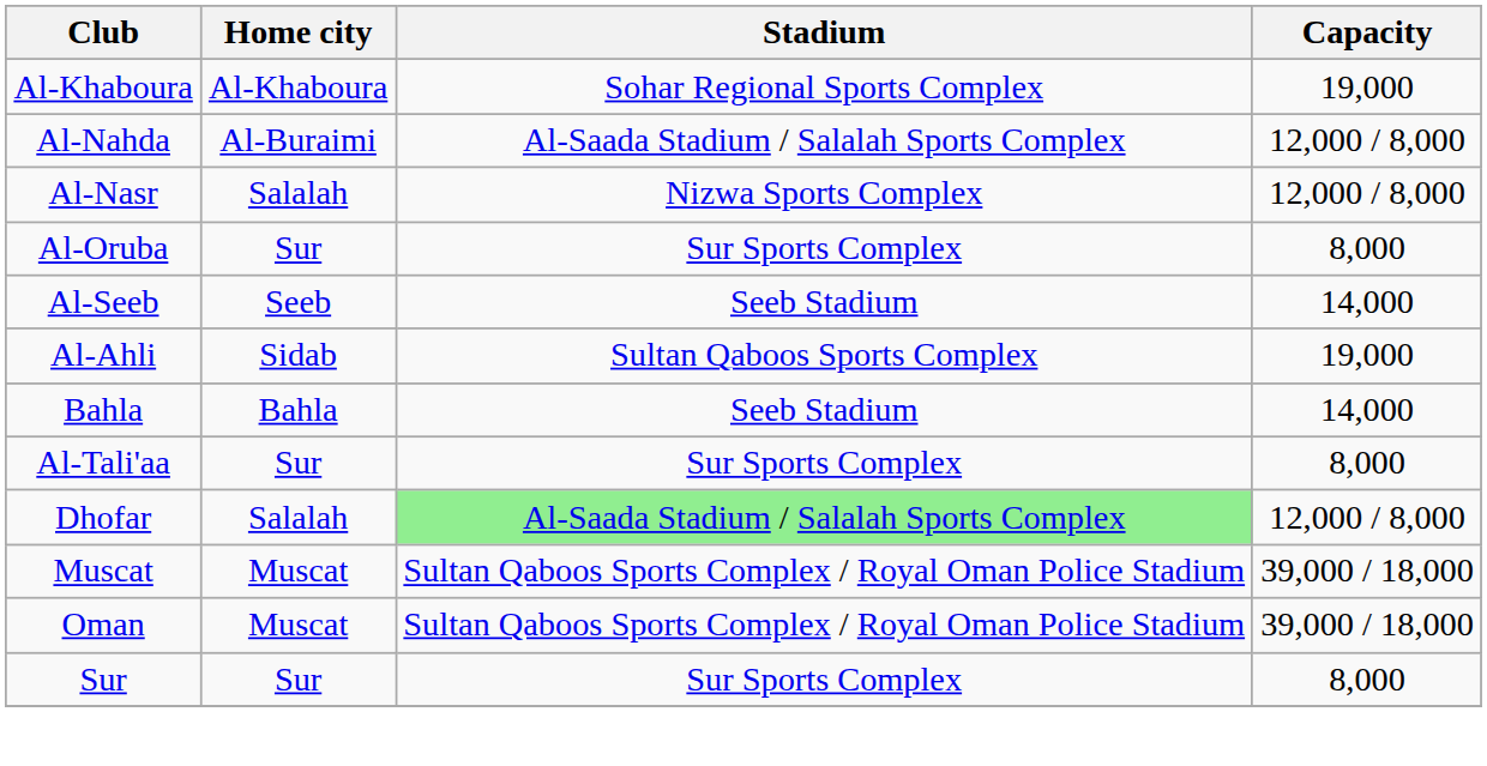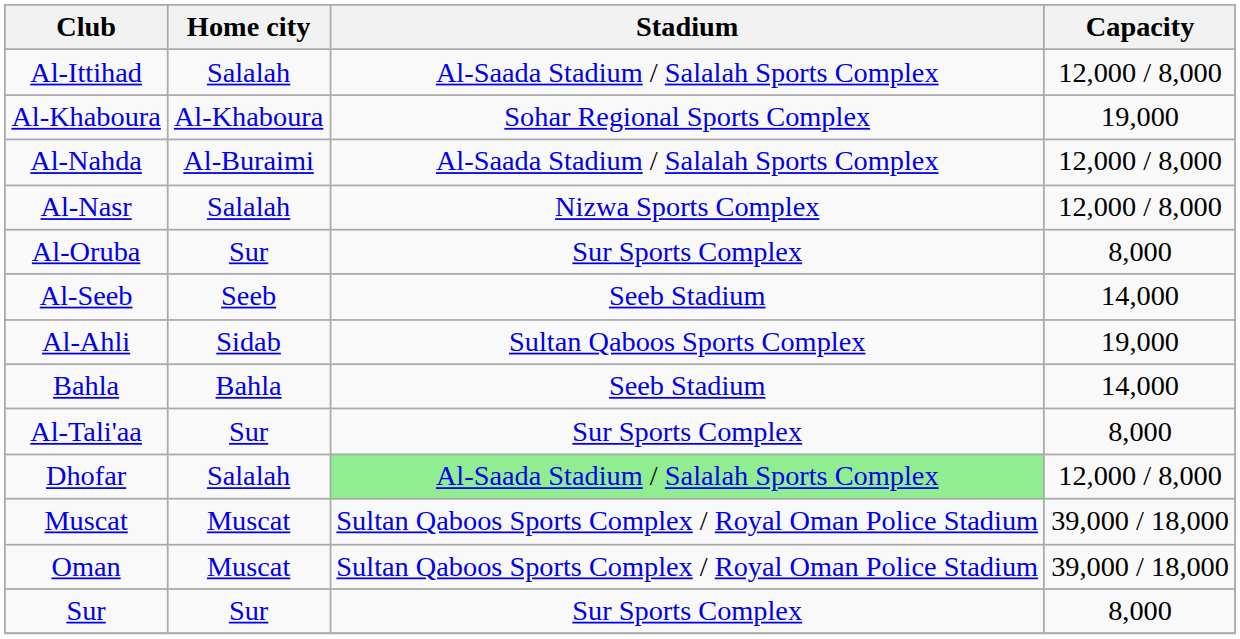+ row: Al-Ittihad | Salalah | Al-Saada Stadium / Salalah Sports Complex | 12,000 / 8,000
